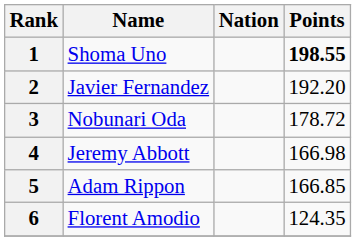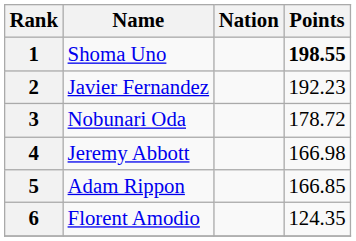2 | Points: 192.20 -> 192.23
